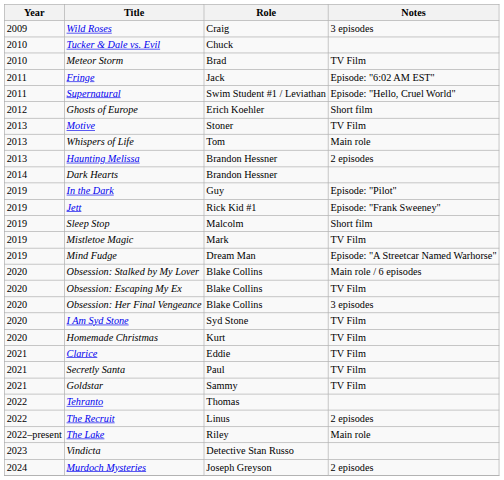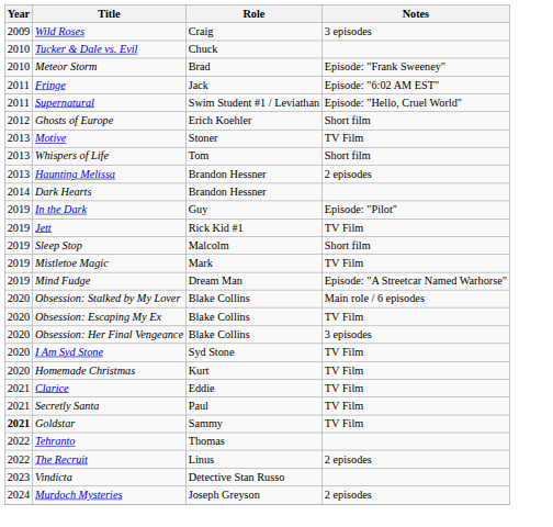Meteor Storm | Notes: TV Film -> Episode: "Frank Sweeney"
Whispers of Life | Notes: Main role -> Short film
Jett | Notes: Episode: "Frank Sweeney" -> TV Film
Goldstar | Year: normal -> bold
- row: 2022–present | The Lake | Riley | Main role
